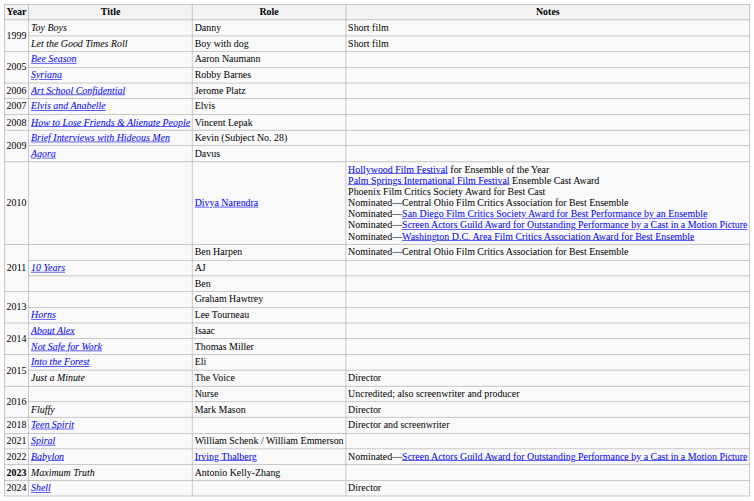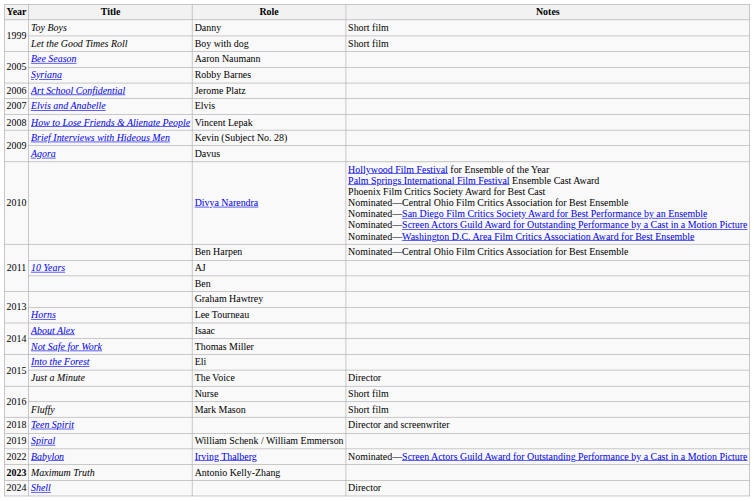Nurse | Notes: Uncredited; also screenwriter and producer -> Short film
Mark Mason | Notes: Director -> Short film
William Schenk / William Emmerson | Year: 2021 -> 2019
